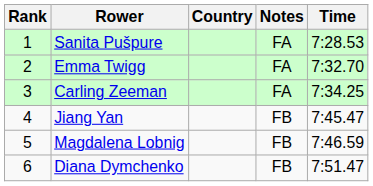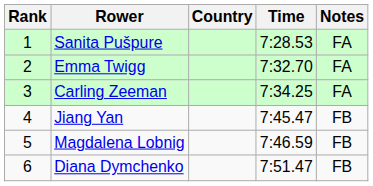columns swapped: Time <-> Notes
